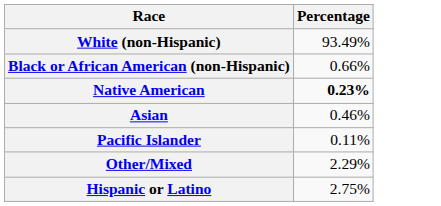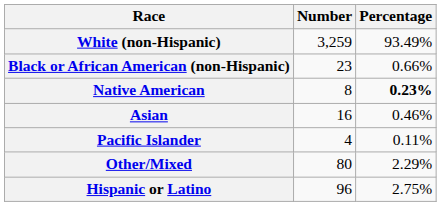+ column: Number | 3,259 | 23 | 8 | 16 | 4 | 80 | 96
